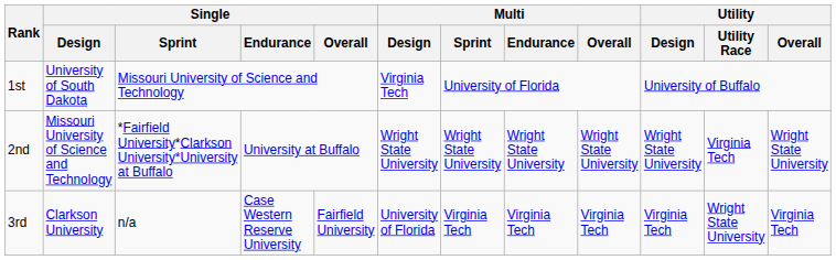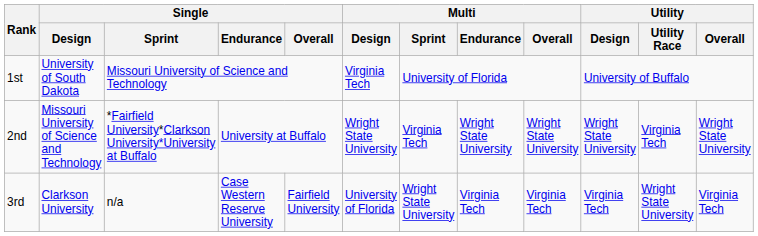2nd | Multi / Sprint: Wright State University -> Virginia Tech
3rd | Multi / Sprint: Virginia Tech -> Wright State University
